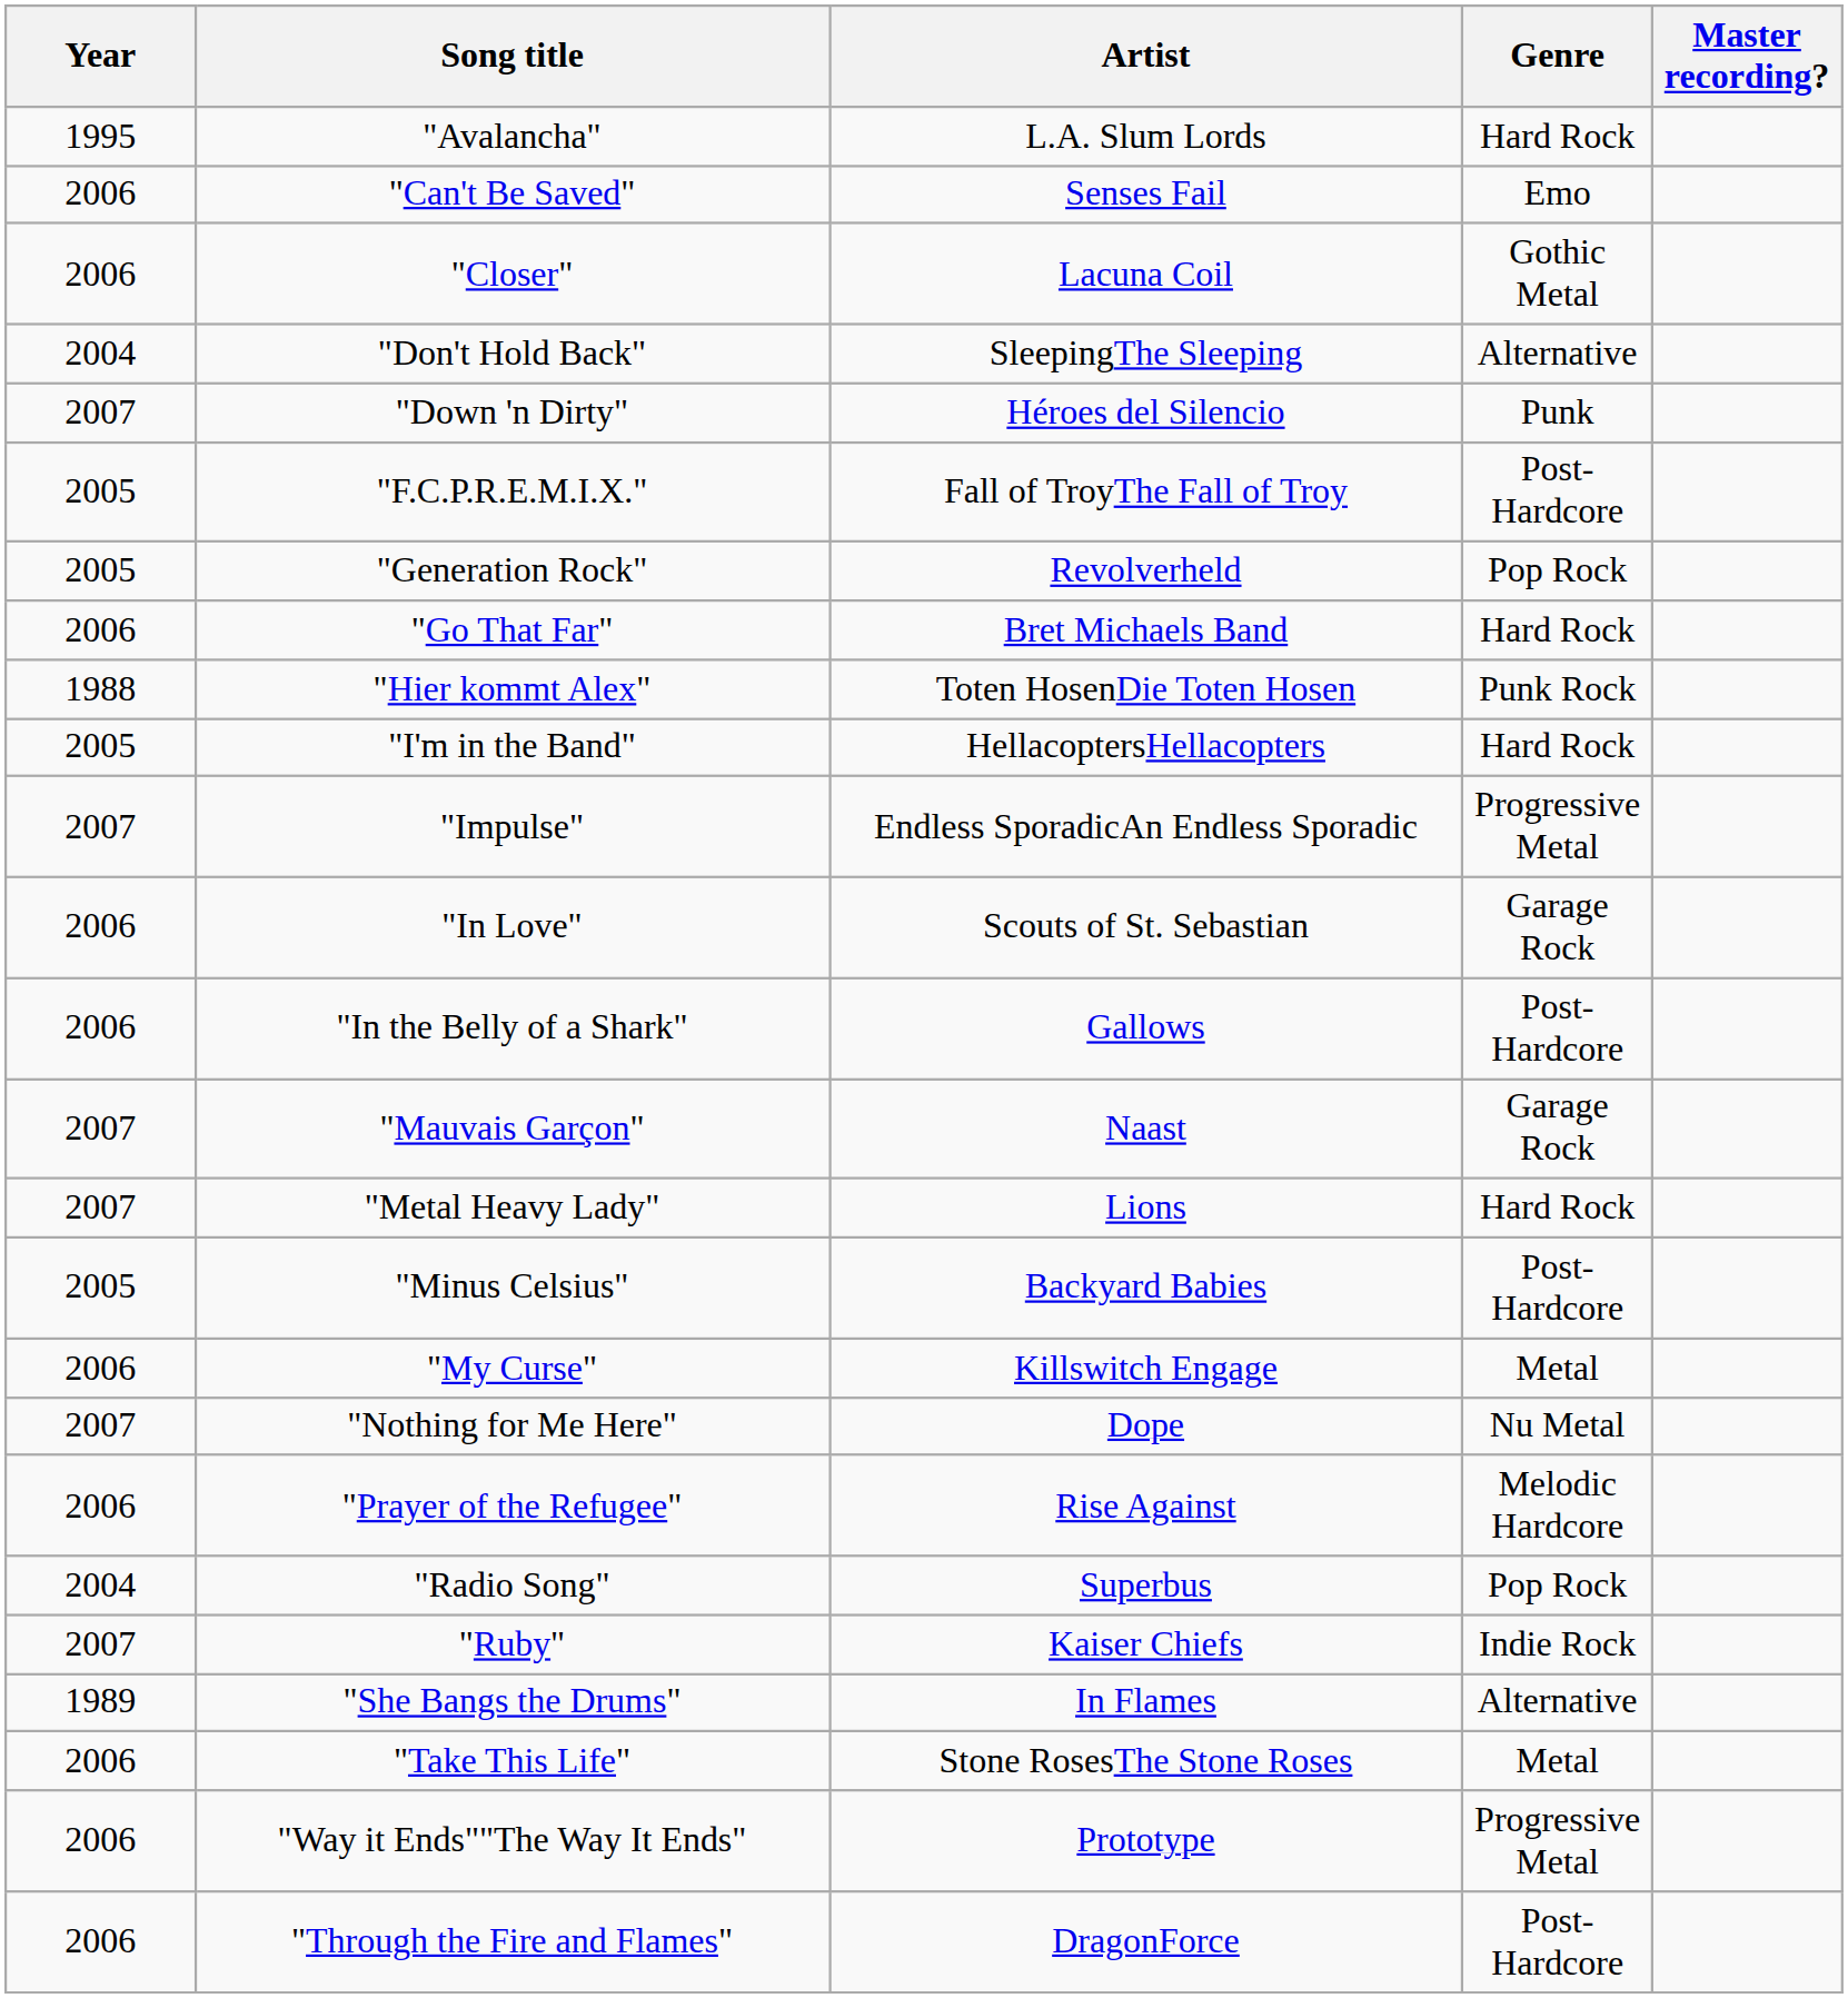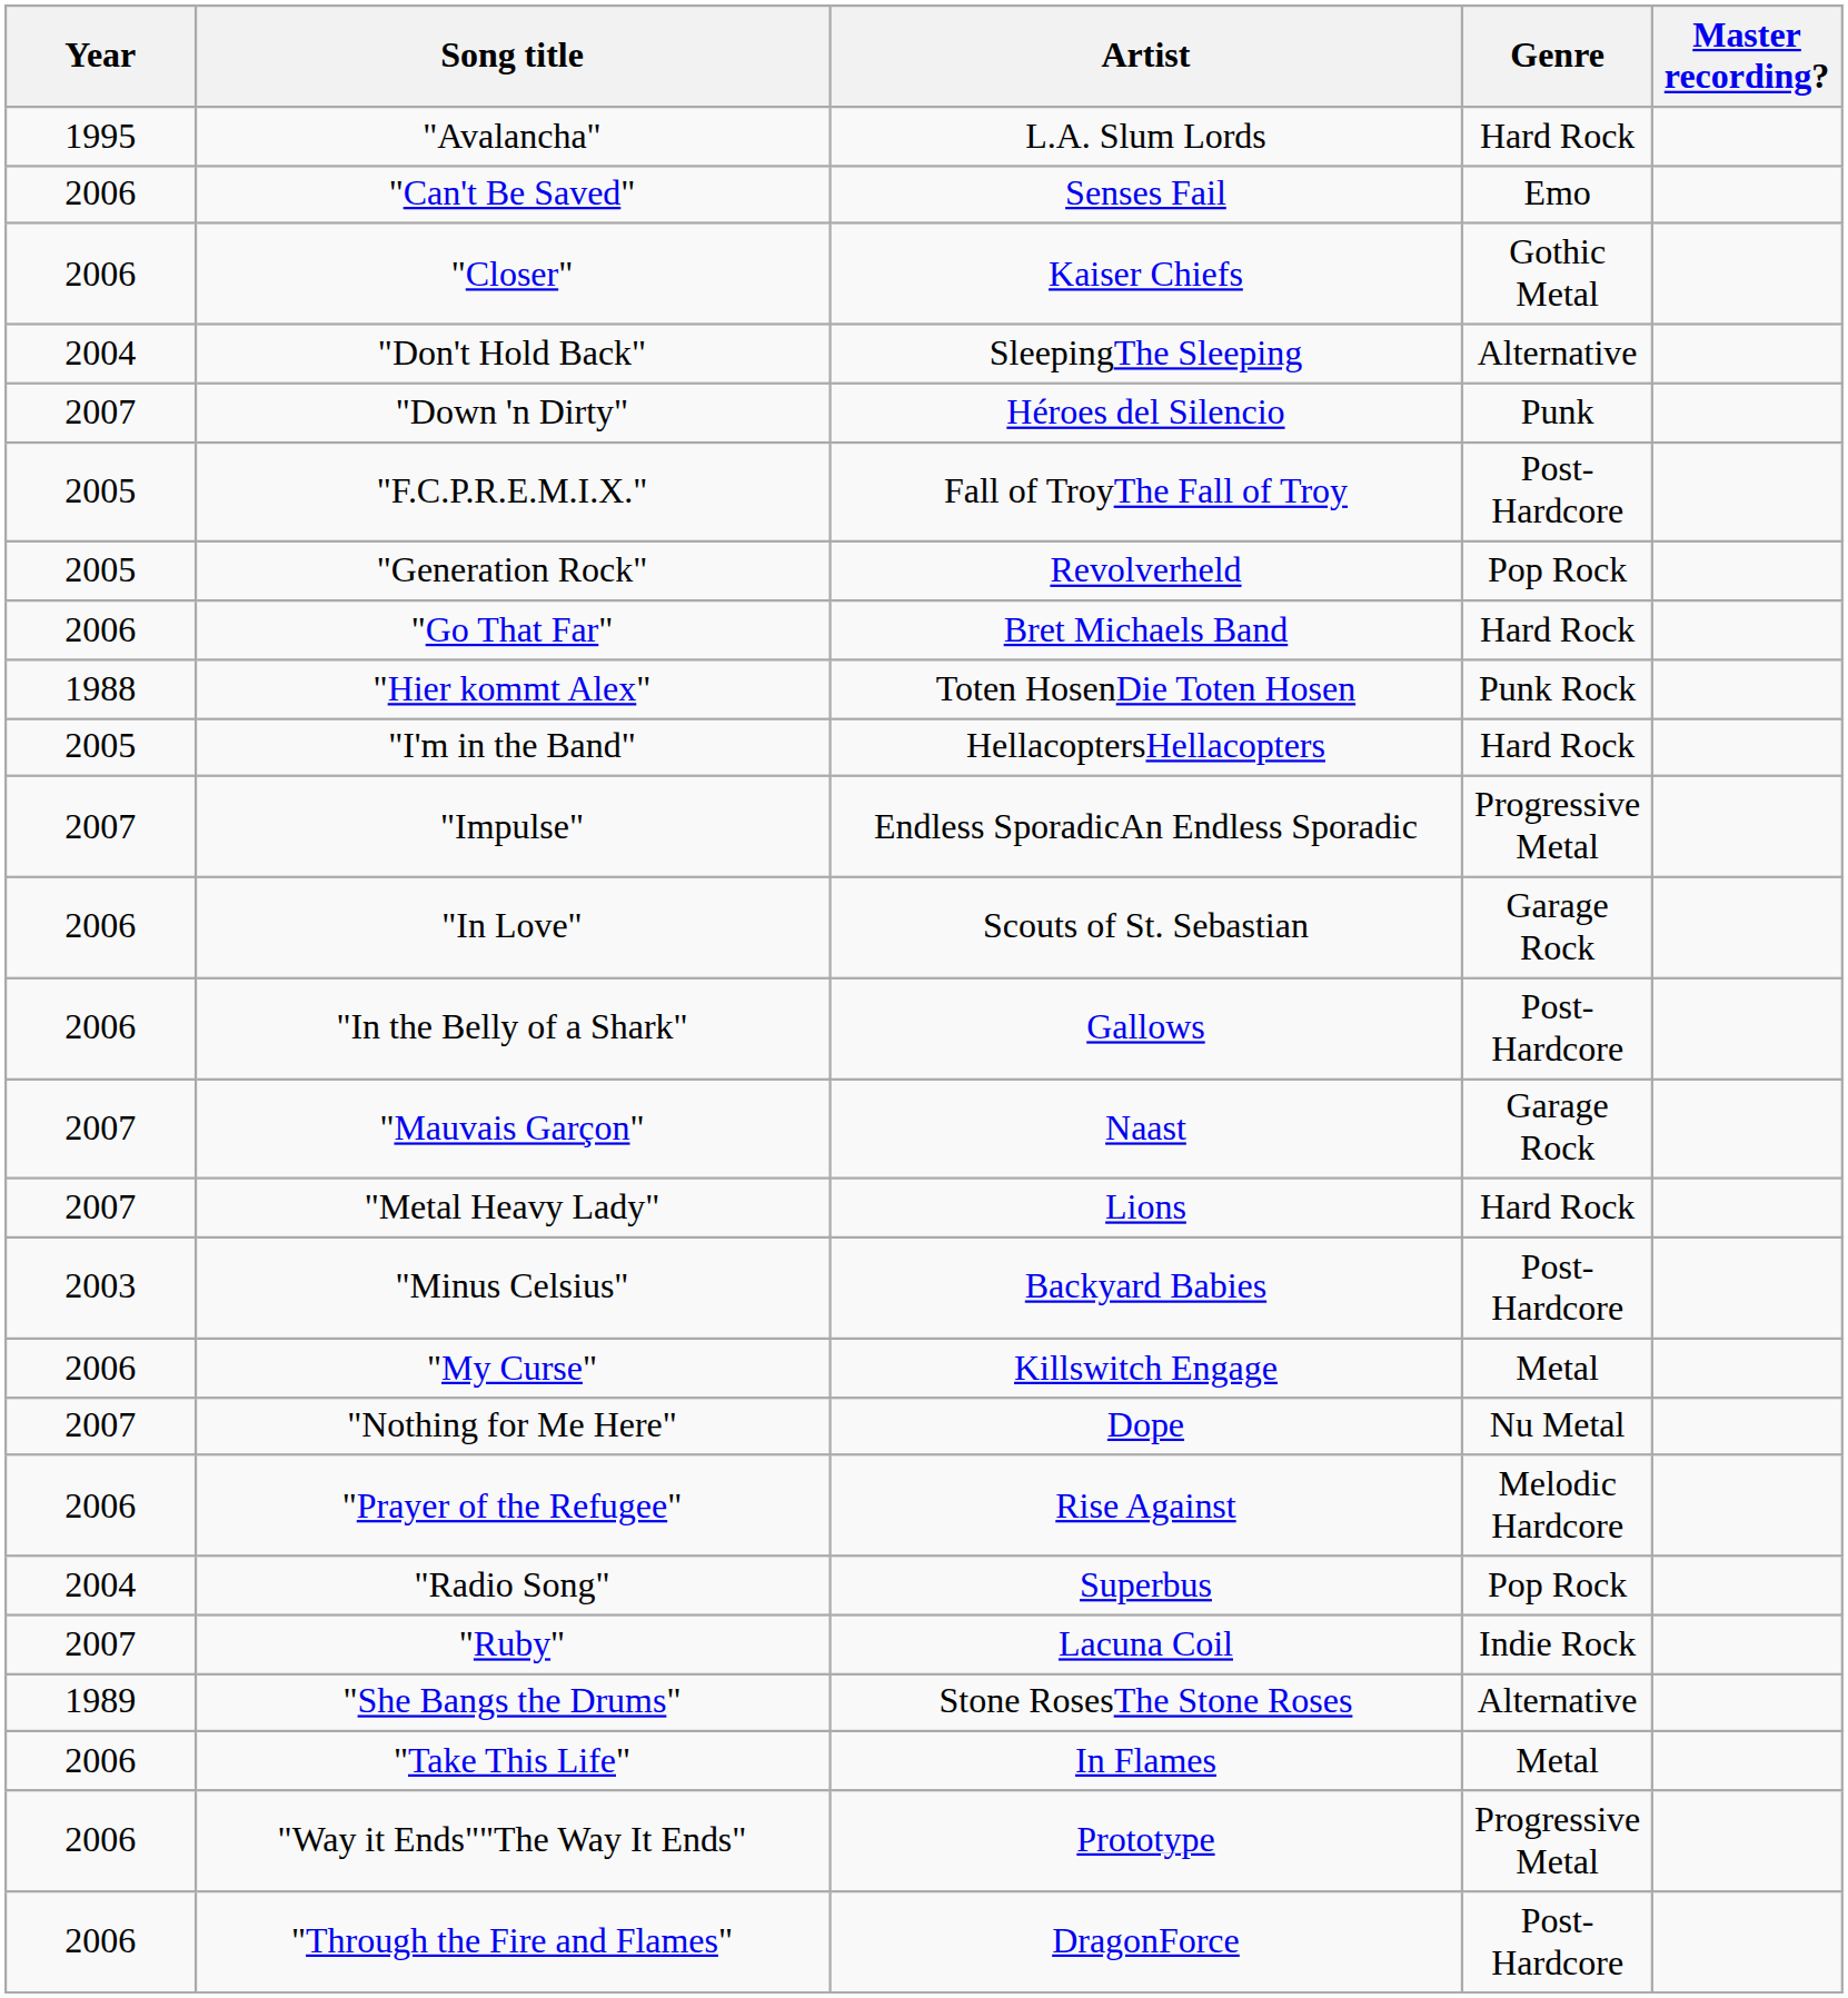"Closer" | Artist: Lacuna Coil -> Kaiser Chiefs
"Minus Celsius" | Year: 2005 -> 2003
"Ruby" | Artist: Kaiser Chiefs -> Lacuna Coil
"She Bangs the Drums" | Artist: In Flames -> Stone RosesThe Stone Roses
"Take This Life" | Artist: Stone RosesThe Stone Roses -> In Flames
